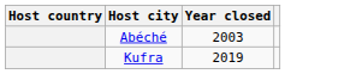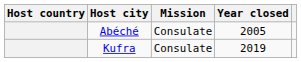+ column: Mission | Consulate | Consulate
Abéché | Year closed: 2003 -> 2005
